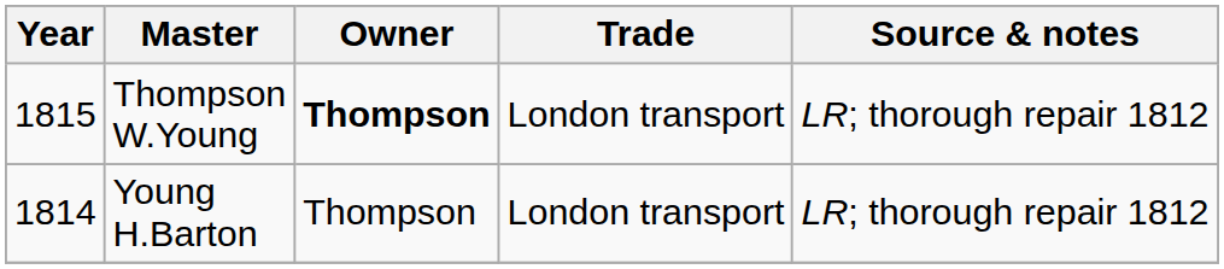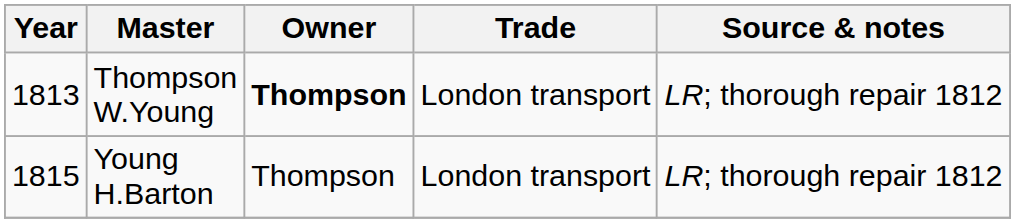Thompson W.Young | Year: 1815 -> 1813
Young H.Barton | Year: 1814 -> 1815
